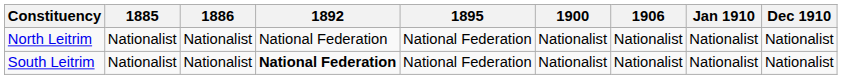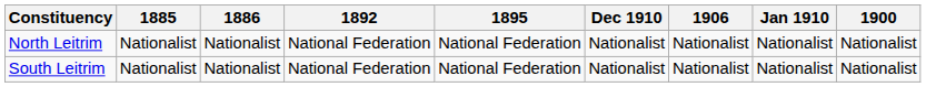columns swapped: 1900 <-> Dec 1910
South Leitrim | 1892: bold -> normal
